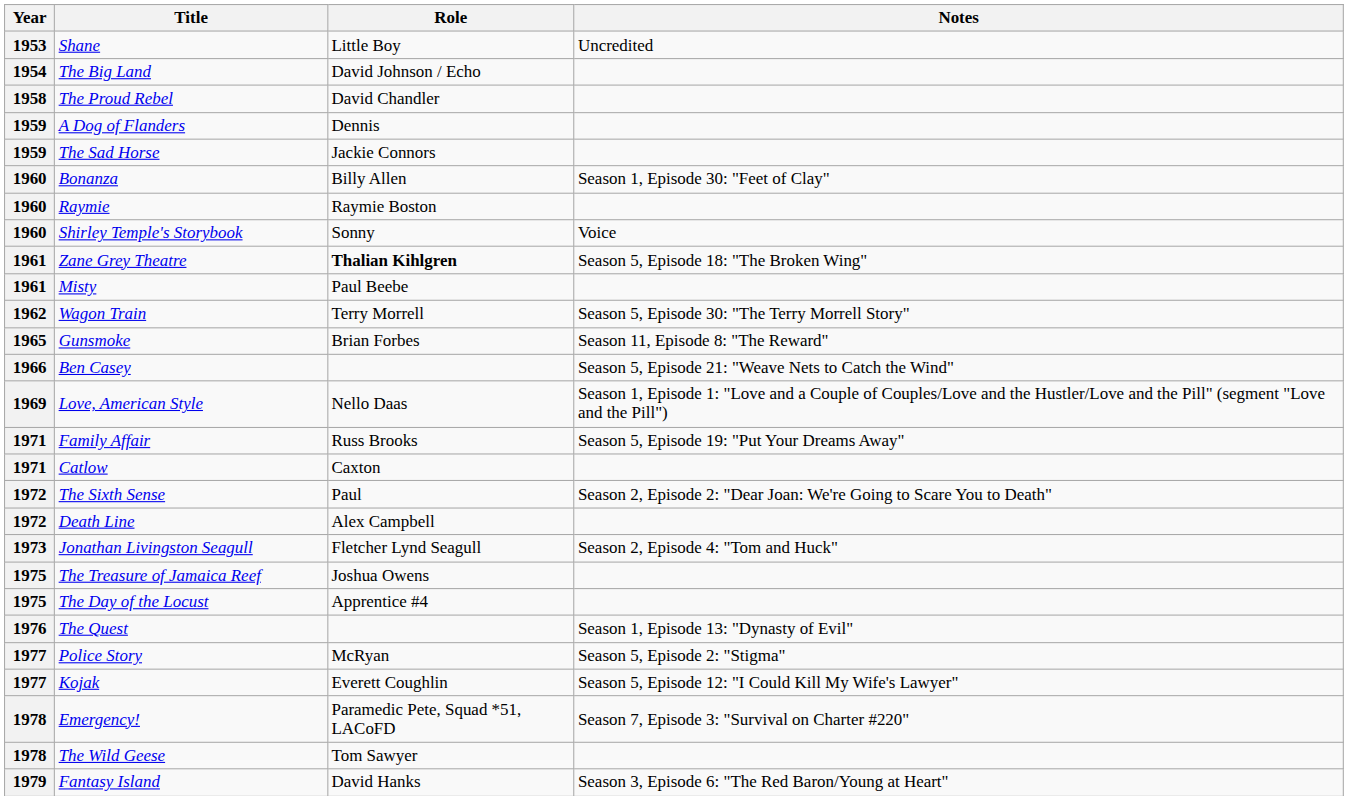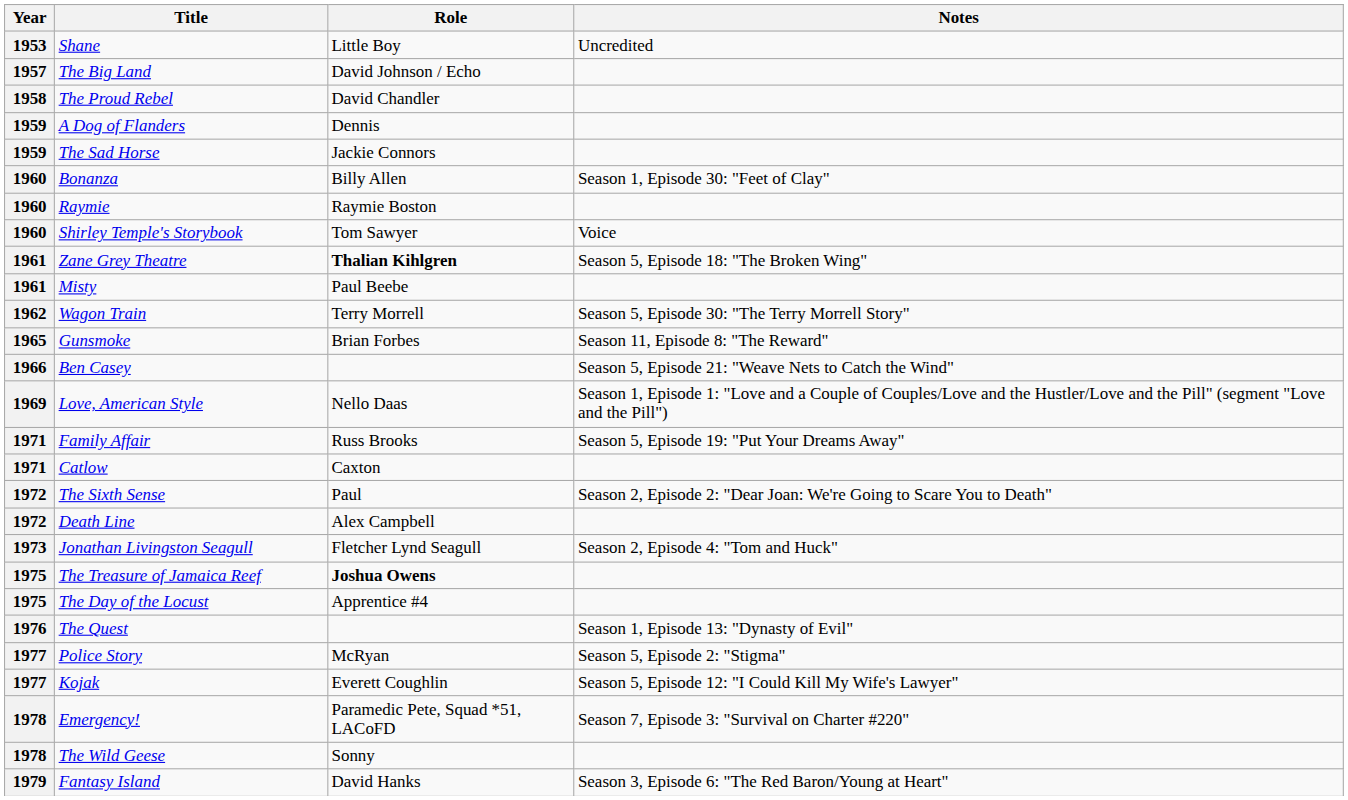The Big Land | Year: 1954 -> 1957
Shirley Temple's Storybook | Role: Sonny -> Tom Sawyer
The Treasure of Jamaica Reef | Role: normal -> bold
The Wild Geese | Role: Tom Sawyer -> Sonny
